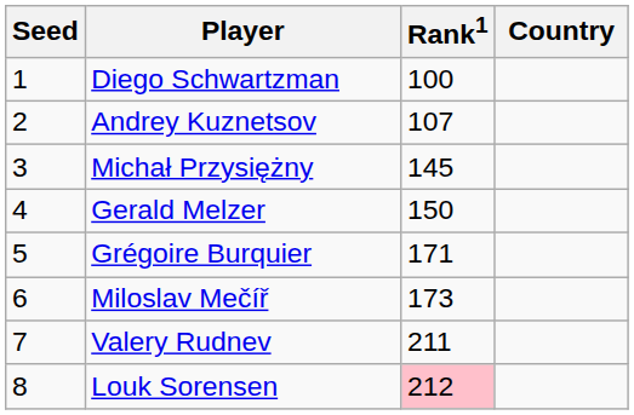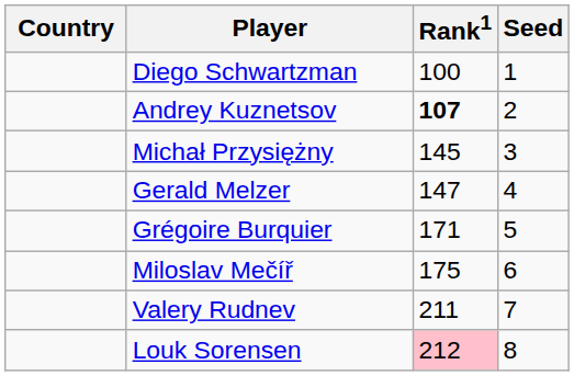columns swapped: Country <-> Seed
Andrey Kuznetsov | Rank1: normal -> bold
Gerald Melzer | Rank1: 150 -> 147
Miloslav Mečíř | Rank1: 173 -> 175
